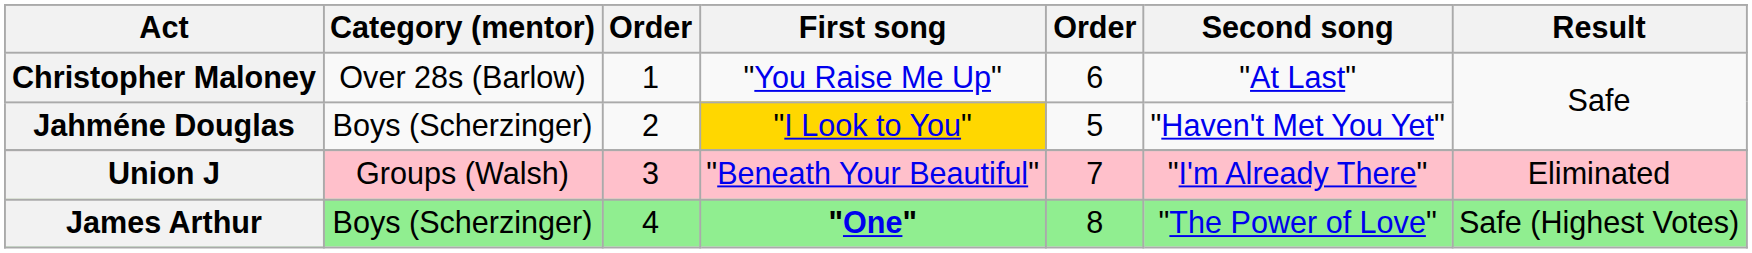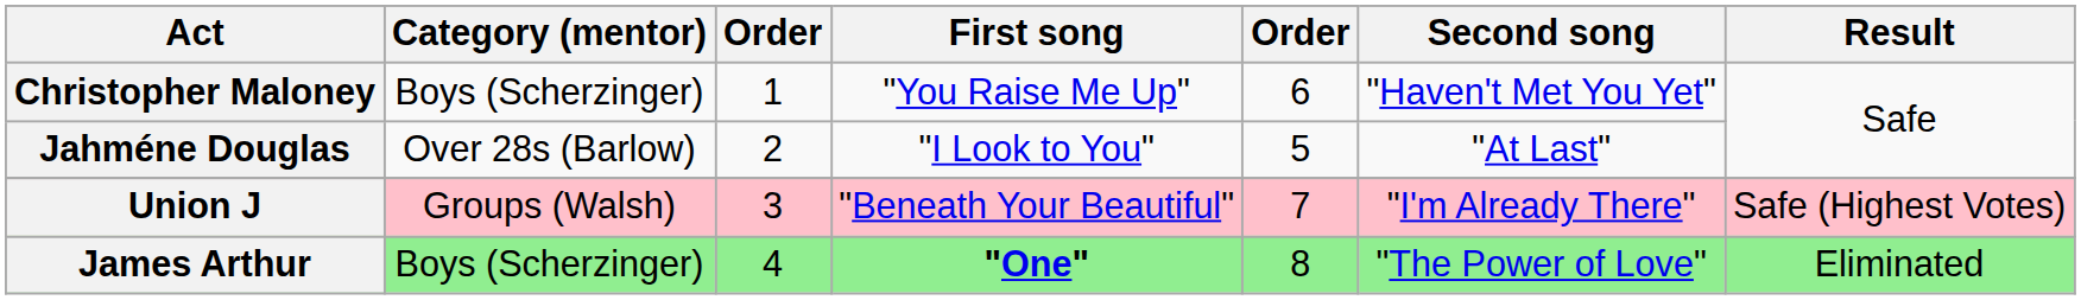Christopher Maloney | Category (mentor): Over 28s (Barlow) -> Boys (Scherzinger)
Christopher Maloney | Second song: "At Last" -> "Haven't Met You Yet"
Jahméne Douglas | Category (mentor): Boys (Scherzinger) -> Over 28s (Barlow)
Jahméne Douglas | First song: gold background -> no background
Jahméne Douglas | Second song: "Haven't Met You Yet" -> "At Last"
Union J | Result: Eliminated -> Safe (Highest Votes)
James Arthur | Result: Safe (Highest Votes) -> Eliminated
